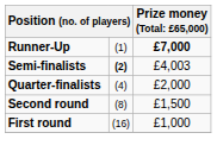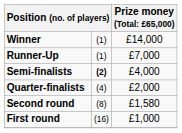+ row: Winner | (1) | £14,000
Runner-Up | column 3: bold -> normal
Semi-finalists | column 3: £4,003 -> £4,000
Second round | column 3: £1,500 -> £1,580
